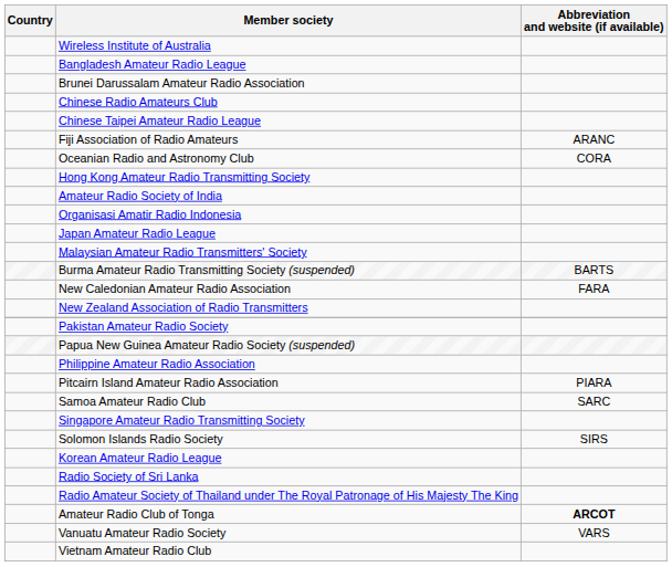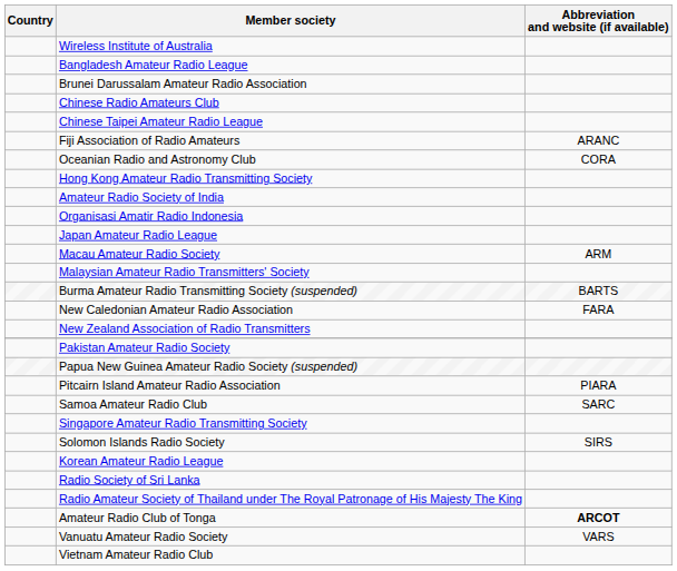+ row: Macau Amateur Radio Society | ARM
- row: Philippine Amateur Radio Association
